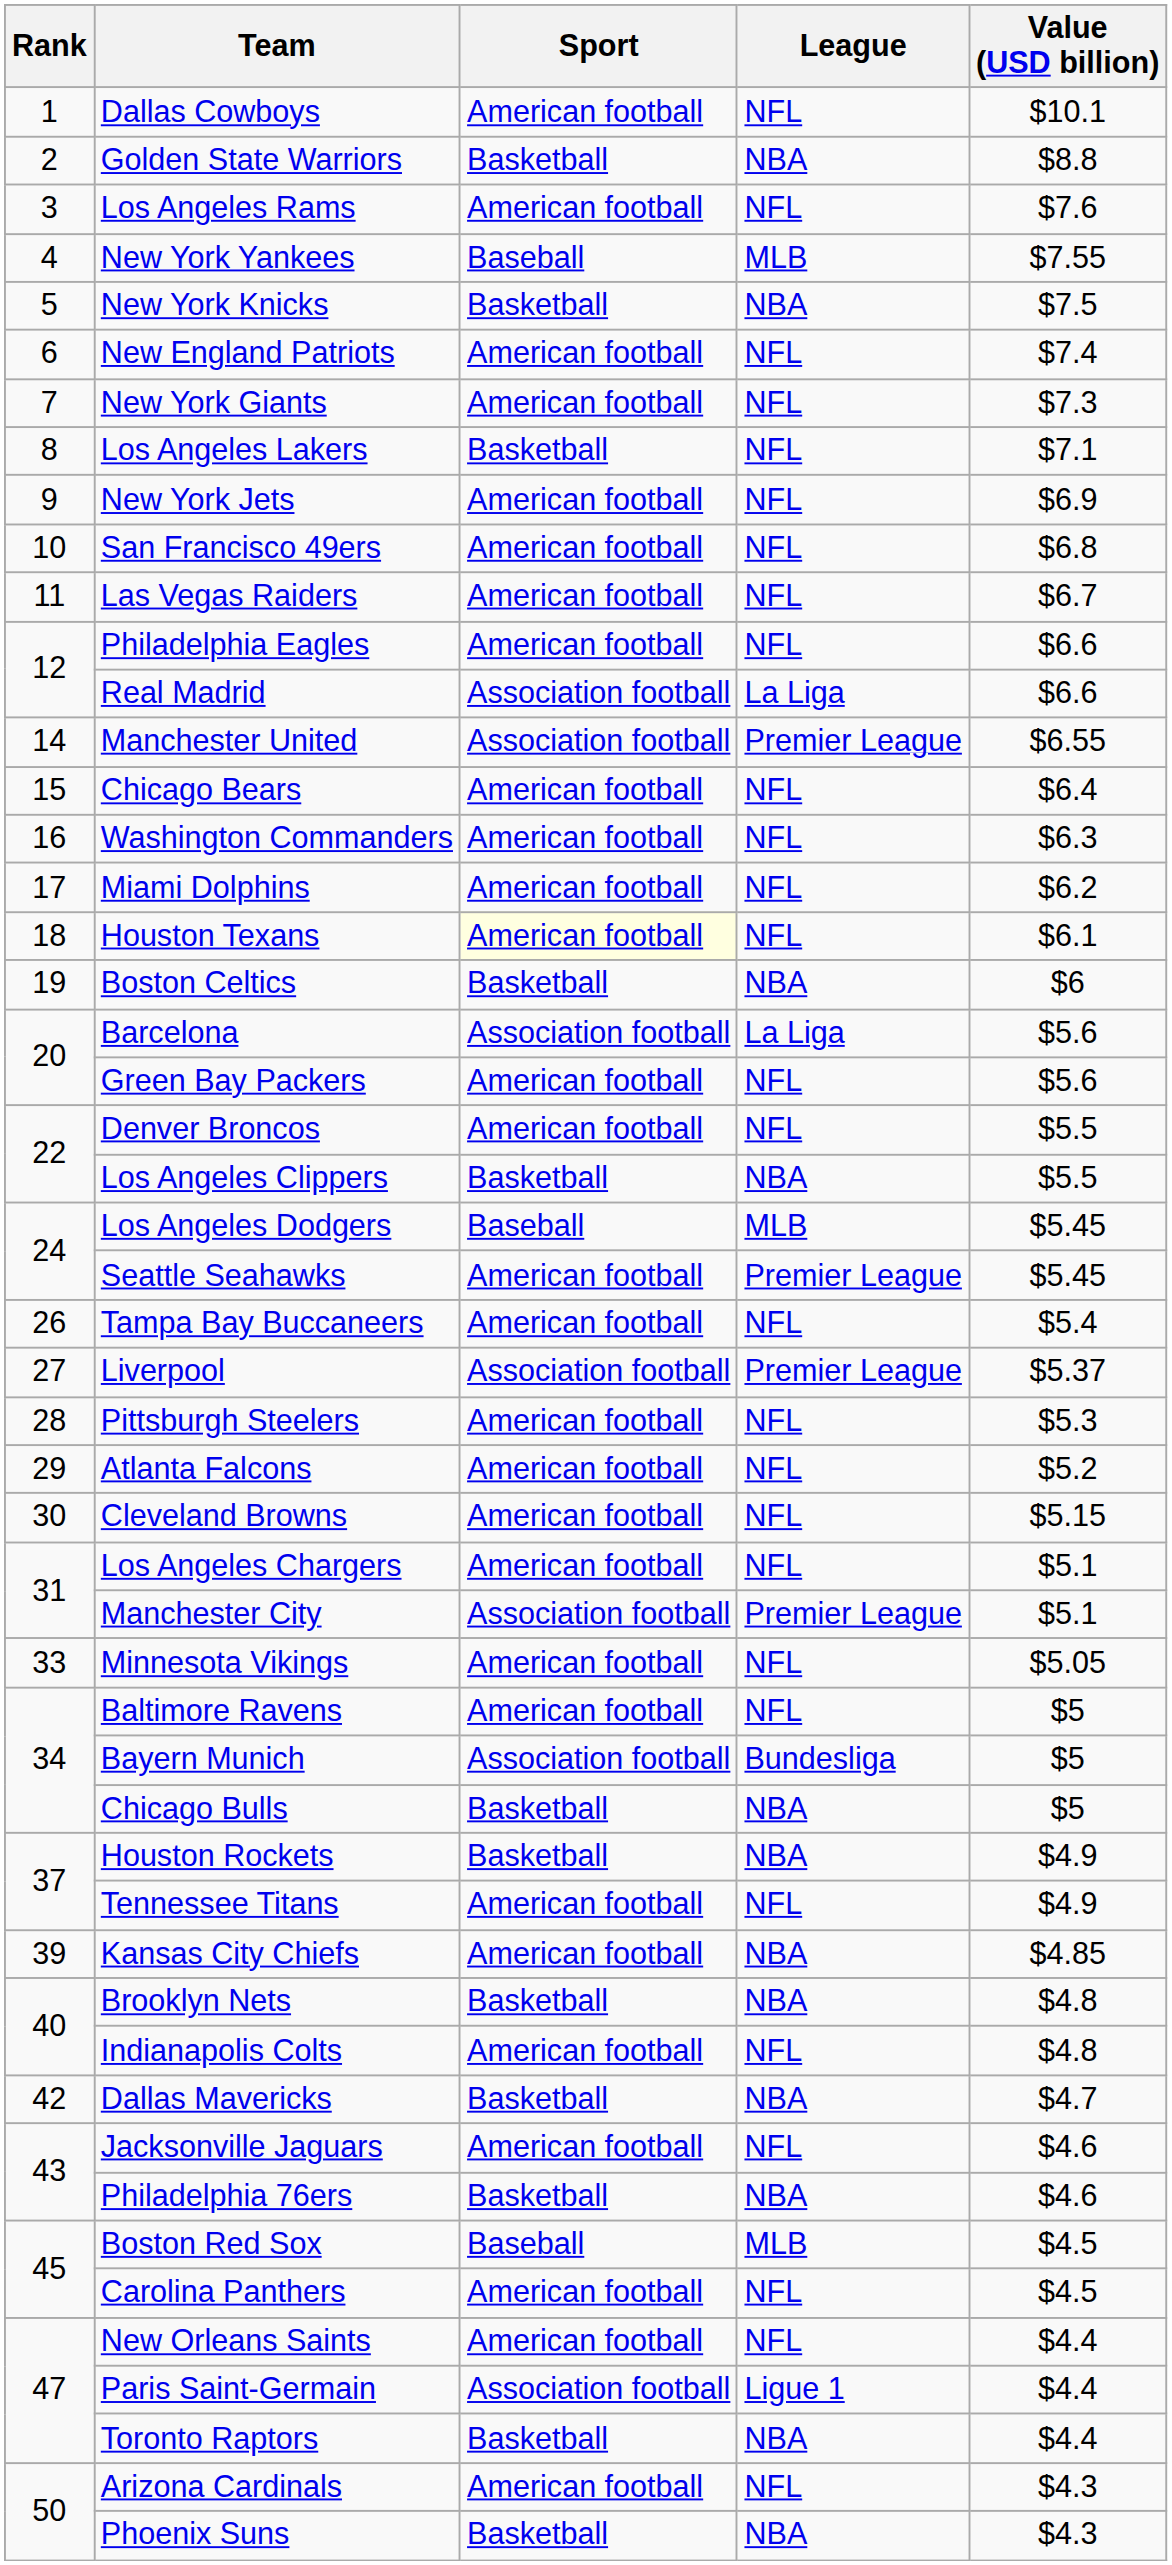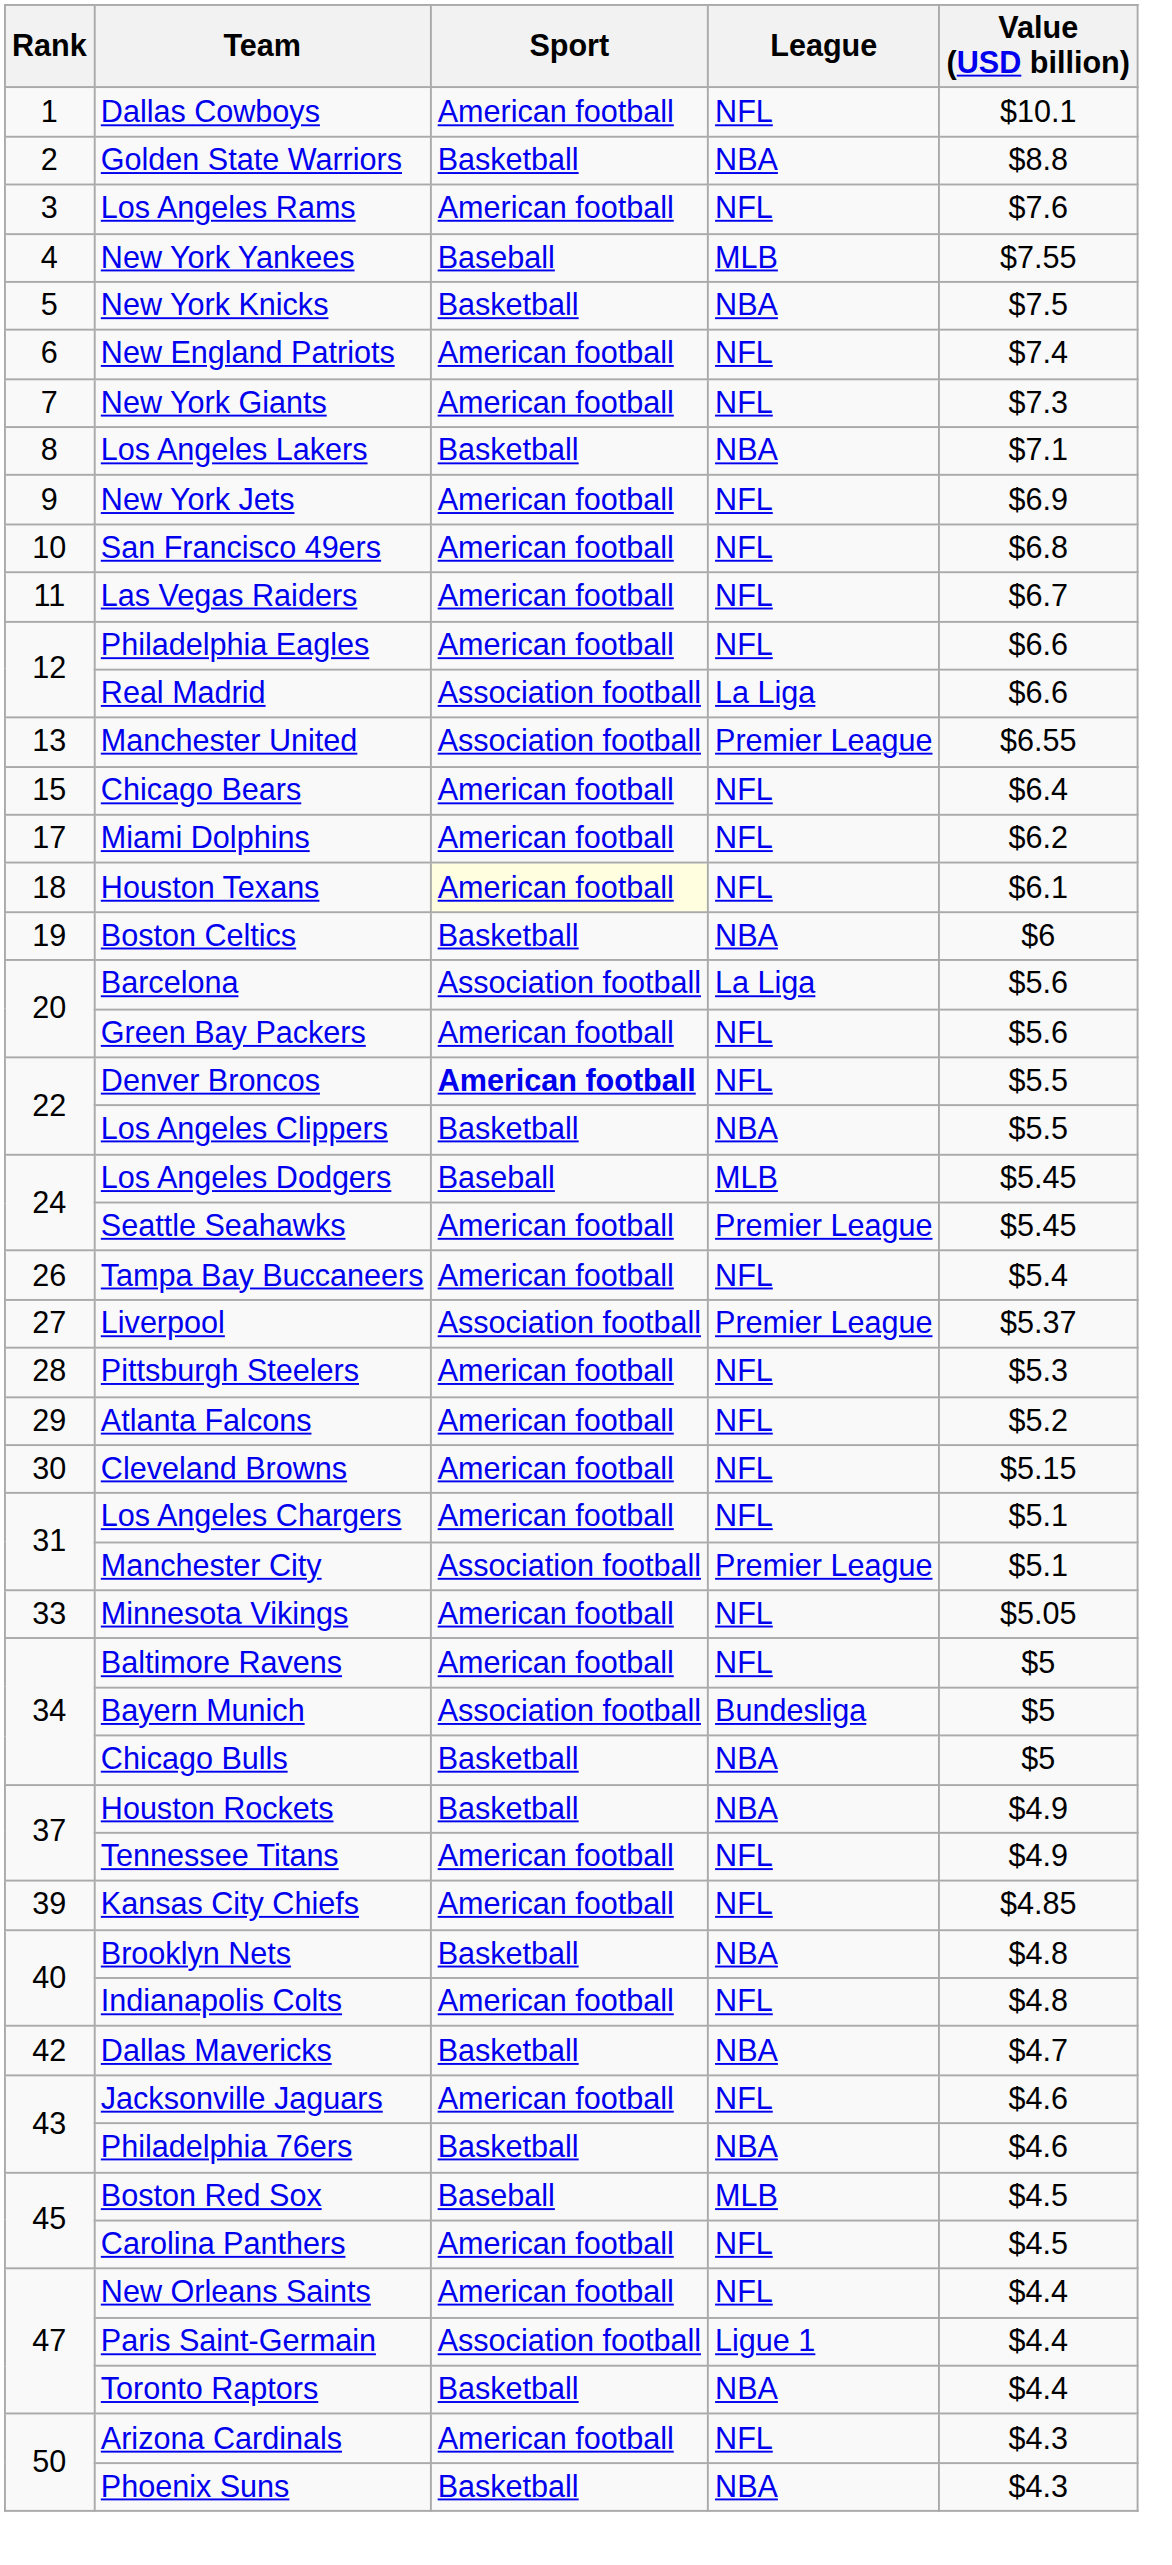Los Angeles Lakers | League: NFL -> NBA
Manchester United | Rank: 14 -> 13
- row: 16 | Washington Commanders | American football | NFL | $6.3
Denver Broncos | Sport: normal -> bold
Kansas City Chiefs | League: NBA -> NFL
